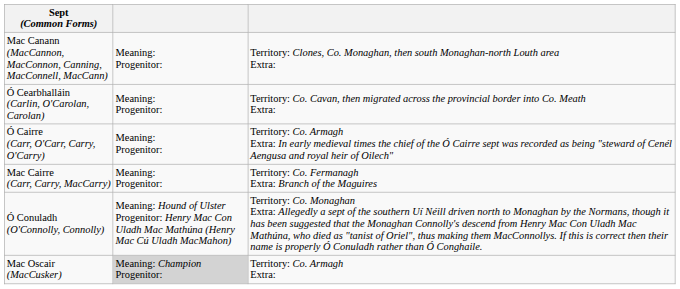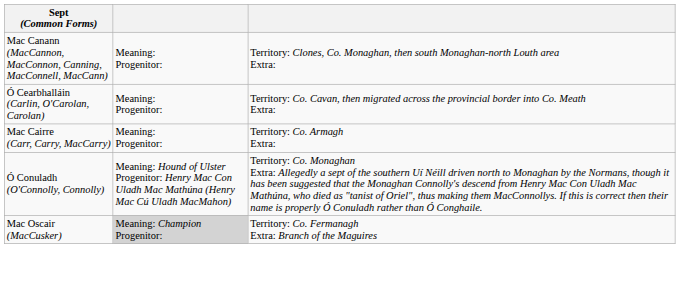- row: Ó Cairre (Carr, O'Carr, Carry, O'Carry) | Meaning: Progenitor: | Territory: Co. Armagh Extra: In early medieval times the chief of the Ó Cairre sept was recorded as being "steward of Cenél Aengusa and royal heir of Oilech"
Mac Cairre (Carr, Carry, MacCarry) | column 3: Territory: Co. Fermanagh Extra: Branch of the Maguires -> Territory: Co. Armagh Extra:
Mac Oscair (MacCusker) | column 3: Territory: Co. Armagh Extra: -> Territory: Co. Fermanagh Extra: Branch of the Maguires
